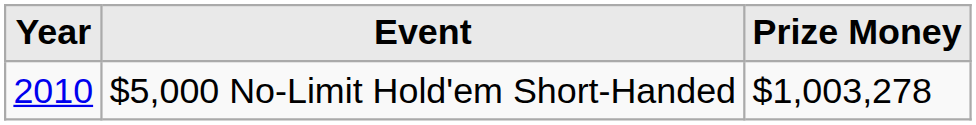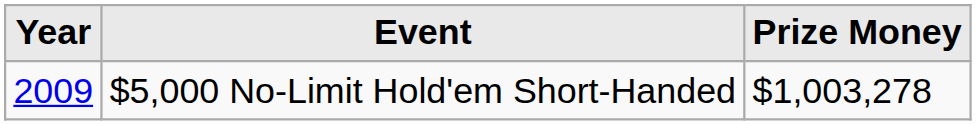$5,000 No-Limit Hold'em Short-Handed | Year: 2010 -> 2009
